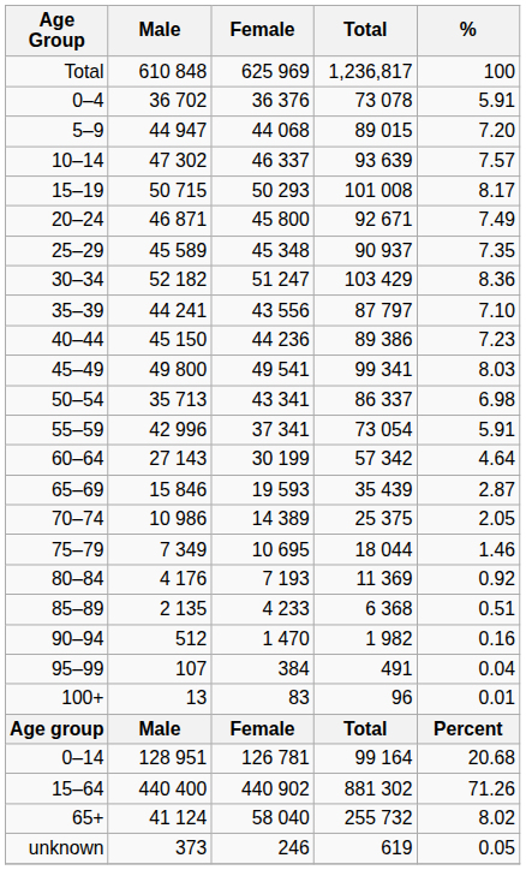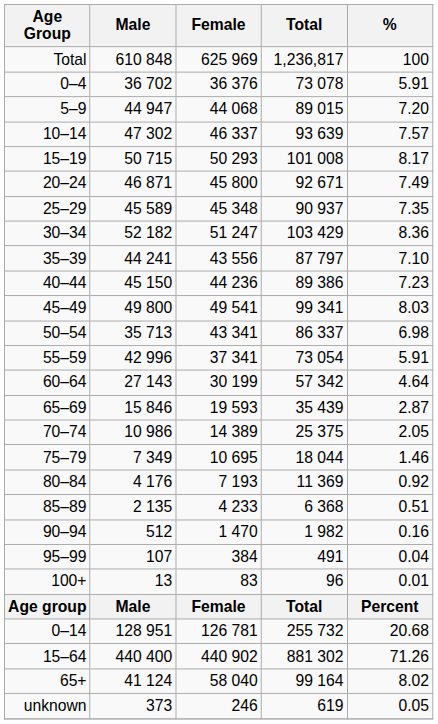0–14 | Total: 99 164 -> 255 732
65+ | Total: 255 732 -> 99 164
